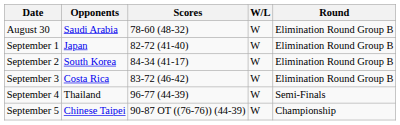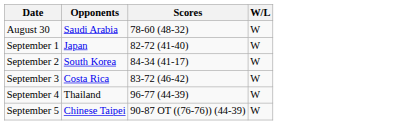- column: Round | Elimination Round Group B | Elimination Round Group B | Elimination Round Group B | Elimination Round Group B | Semi-Finals | Championship
